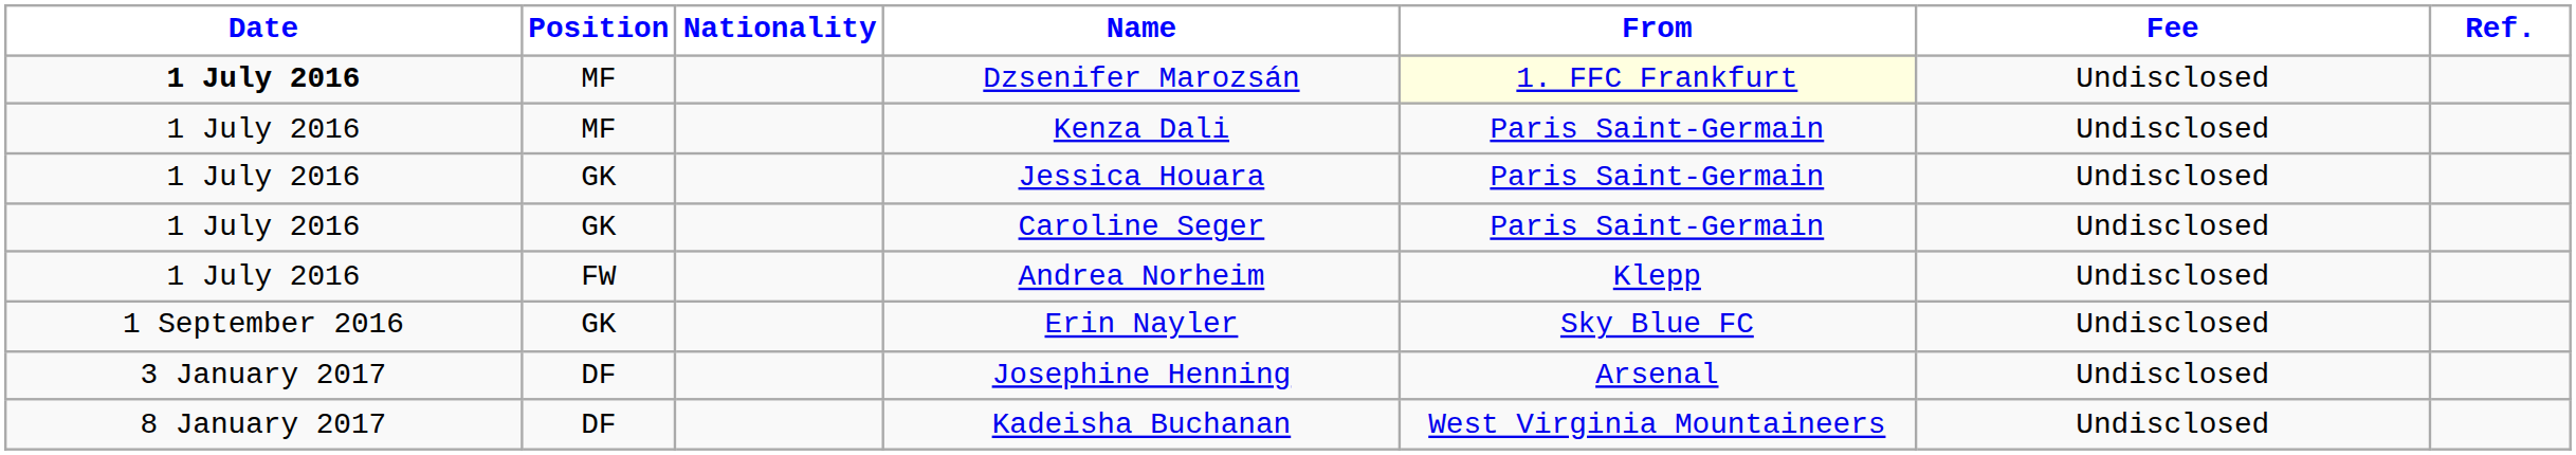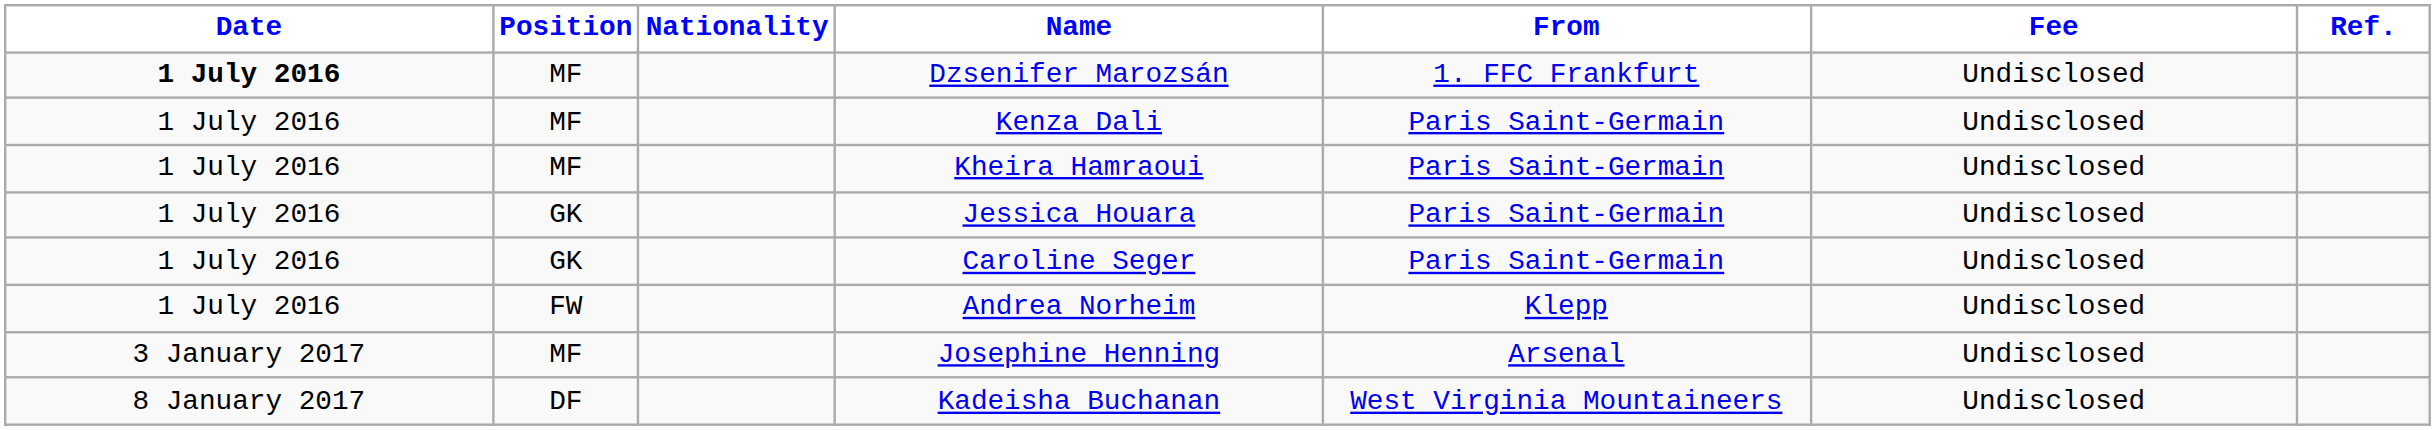Dzsenifer Marozsán | From: lightyellow background -> no background
+ row: 1 July 2016 | MF | Kheira Hamraoui | Paris Saint-Germain | Undisclosed
- row: 1 September 2016 | GK | Erin Nayler | Sky Blue FC | Undisclosed
Josephine Henning | Position: DF -> MF
